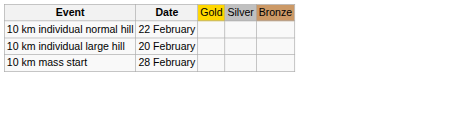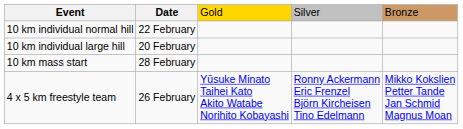+ row: 4 x 5 km freestyle team | 26 February | Yūsuke Minato Taihei Kato Akito Watabe Norihito Kobayashi | Ronny Ackermann Eric Frenzel Björn Kircheisen Tino Edelmann | Mikko Kokslien Petter Tande Jan Schmid Magnus Moan
